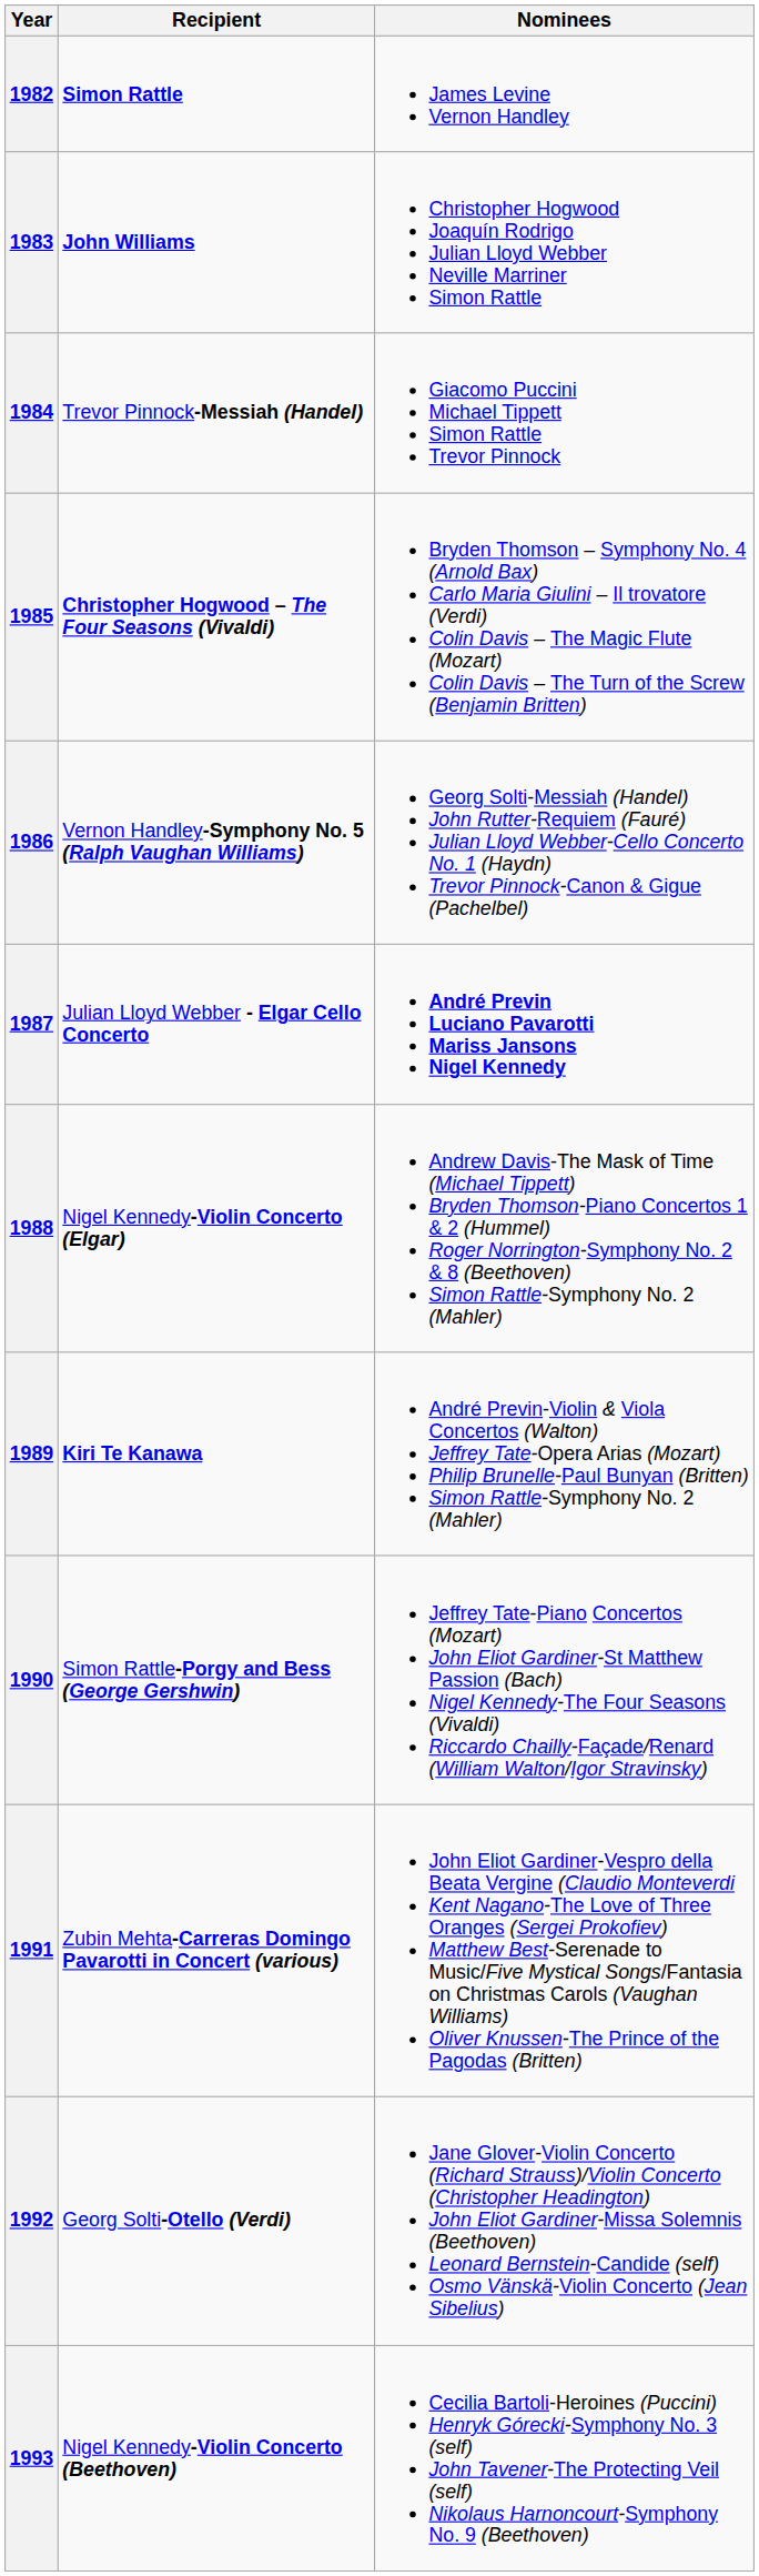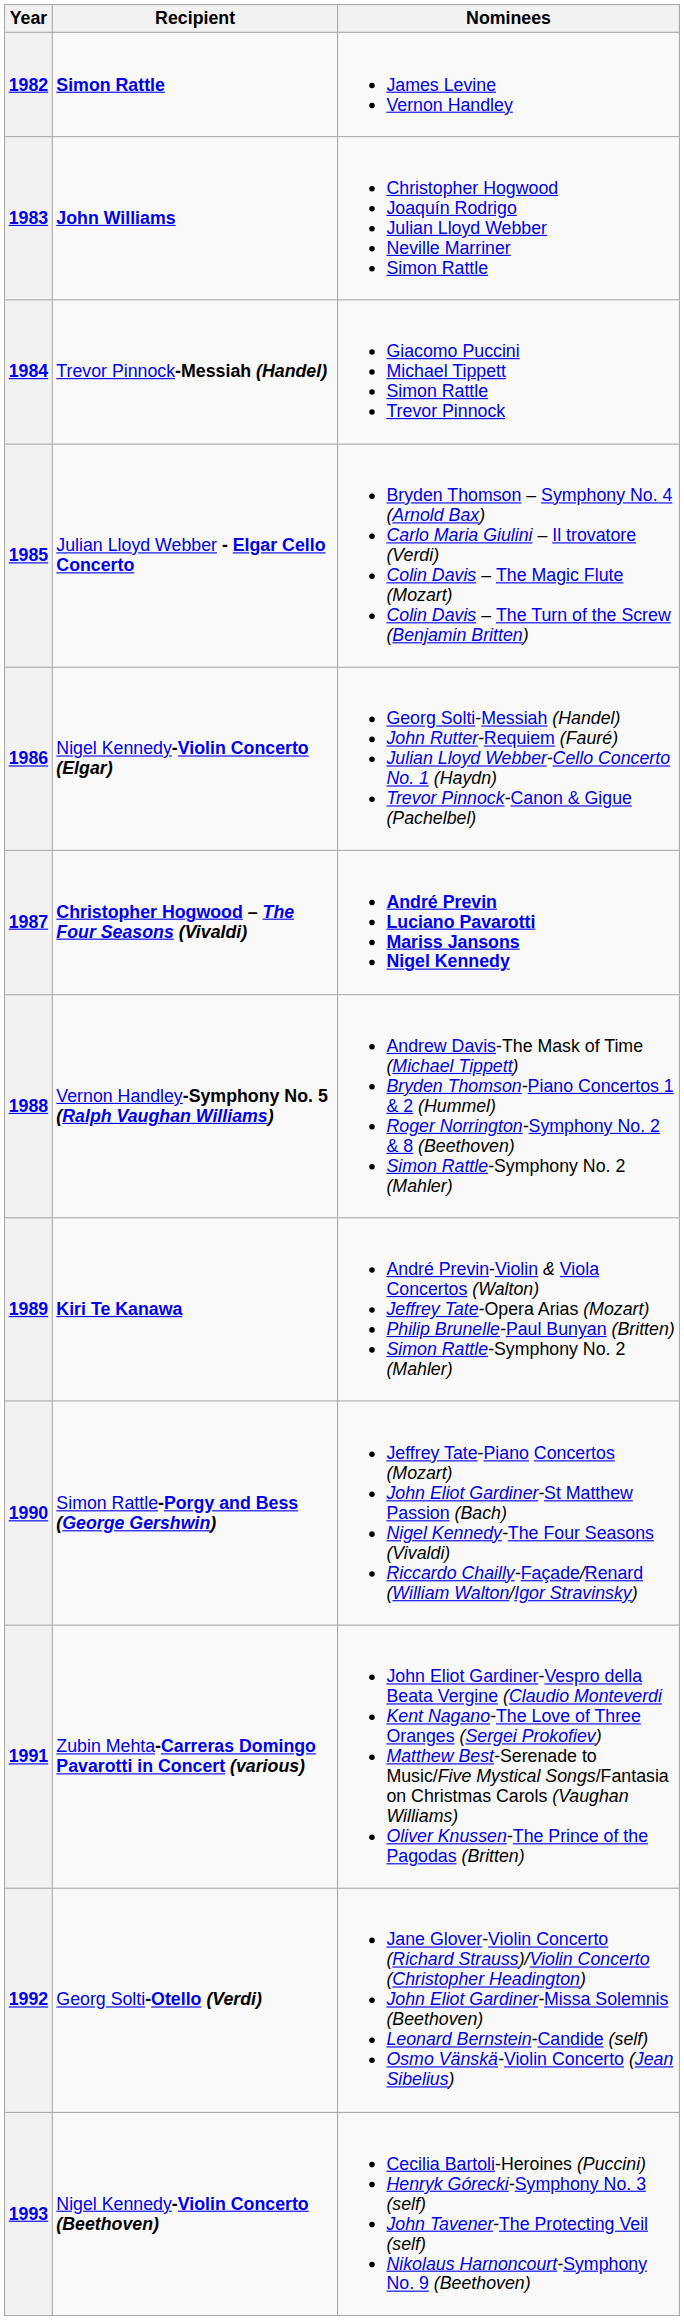1985 | Recipient: Christopher Hogwood – The Four Seasons (Vivaldi) -> Julian Lloyd Webber - Elgar Cello Concerto
1986 | Recipient: Vernon Handley-Symphony No. 5 (Ralph Vaughan Williams) -> Nigel Kennedy-Violin Concerto (Elgar)
1987 | Recipient: Julian Lloyd Webber - Elgar Cello Concerto -> Christopher Hogwood – The Four Seasons (Vivaldi)
1988 | Recipient: Nigel Kennedy-Violin Concerto (Elgar) -> Vernon Handley-Symphony No. 5 (Ralph Vaughan Williams)
